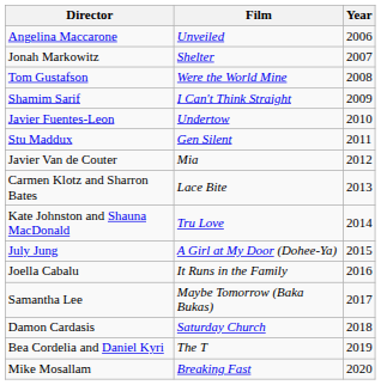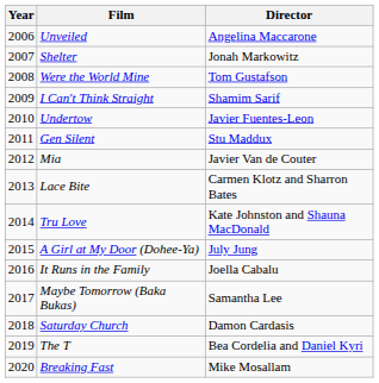columns swapped: Year <-> Director
